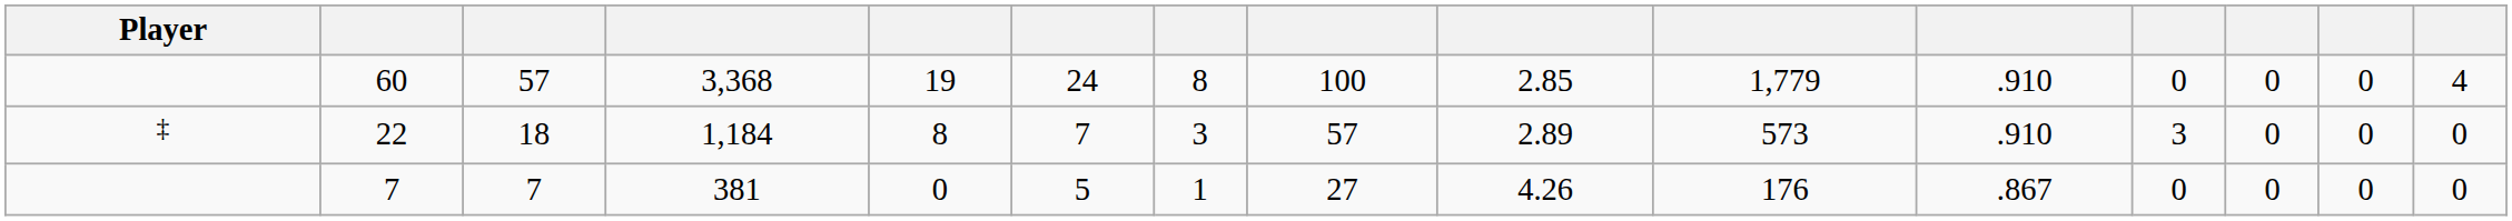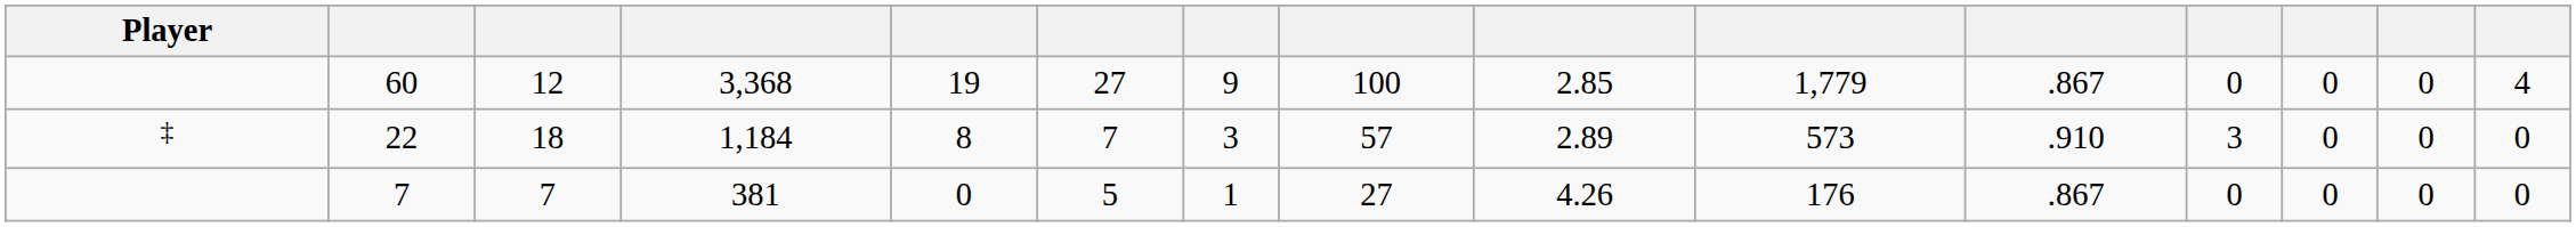60 | column 3: 57 -> 12
60 | column 6: 24 -> 27
60 | column 7: 8 -> 9
60 | column 11: .910 -> .867
